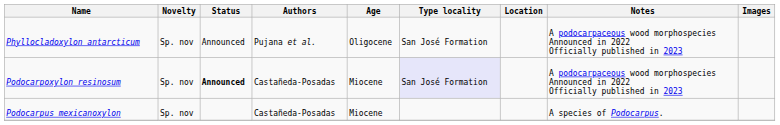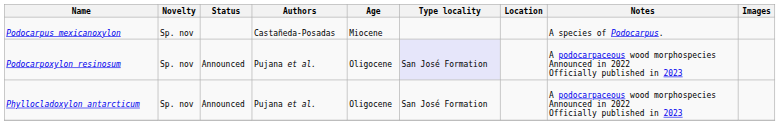rows swapped: Phyllocladoxylon antarcticum <-> Podocarpus mexicanoxylon
Podocarpoxylon resinosum | Status: bold -> normal
Podocarpoxylon resinosum | Authors: Castañeda-Posadas -> Pujana et al.
Podocarpoxylon resinosum | Age: Miocene -> Oligocene
